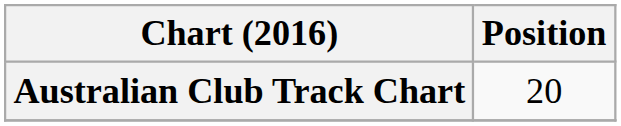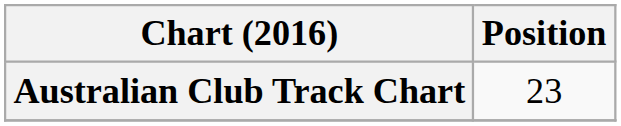Australian Club Track Chart | Position: 20 -> 23
